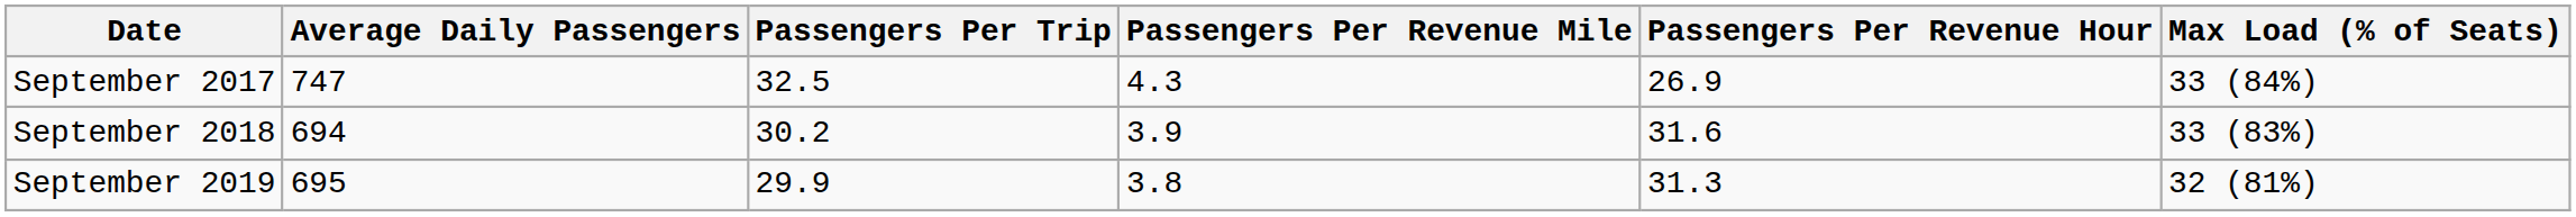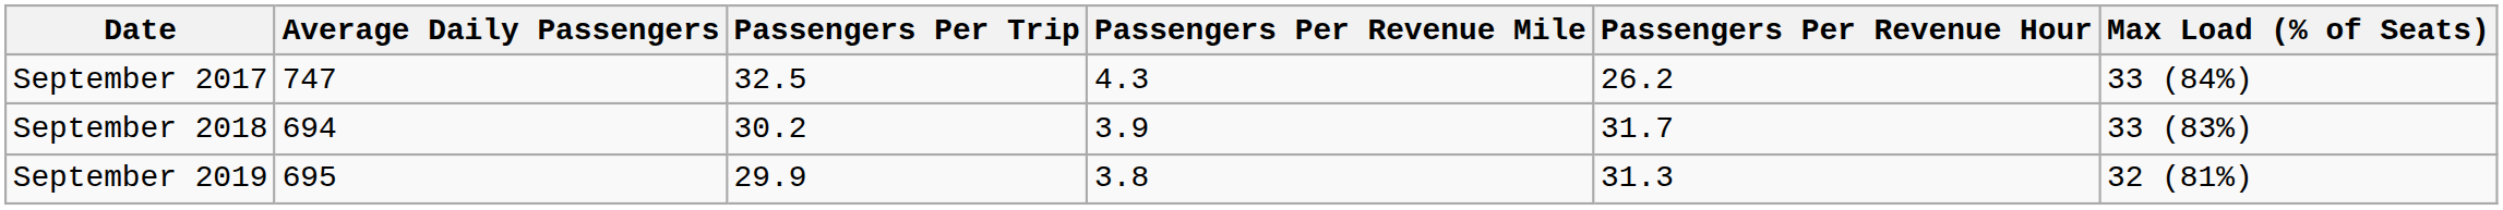September 2017 | Passengers Per Revenue Hour: 26.9 -> 26.2
September 2018 | Passengers Per Revenue Hour: 31.6 -> 31.7
